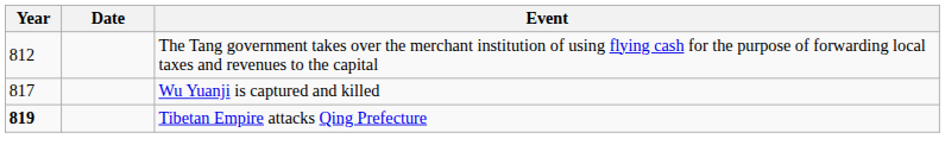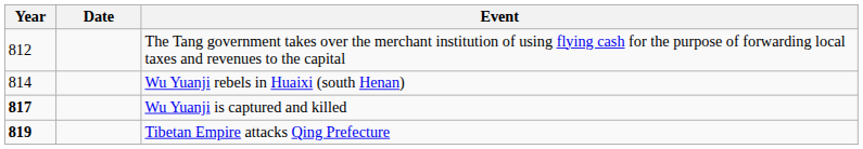+ row: 814 | Wu Yuanji rebels in Huaixi (south Henan)
Wu Yuanji is captured and killed | Year: normal -> bold
